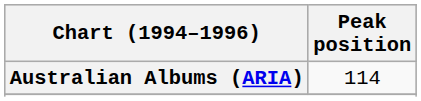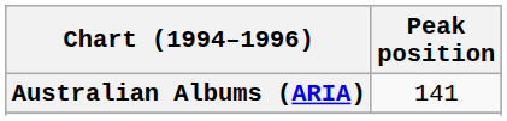Australian Albums (ARIA) | Peak position: 114 -> 141
